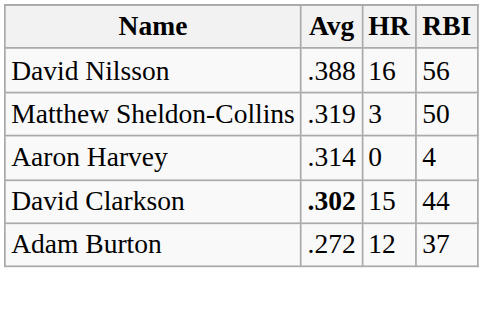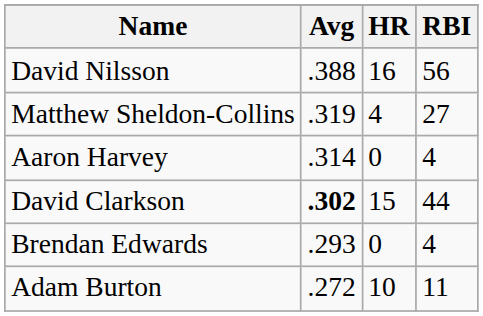Matthew Sheldon-Collins | HR: 3 -> 4
Matthew Sheldon-Collins | RBI: 50 -> 27
+ row: Brendan Edwards | .293 | 0 | 4
Adam Burton | HR: 12 -> 10
Adam Burton | RBI: 37 -> 11
